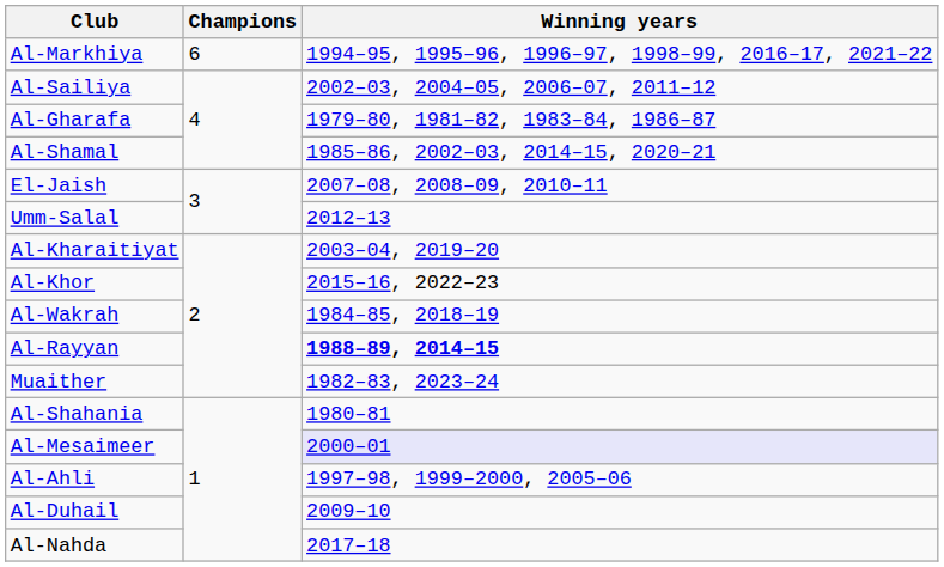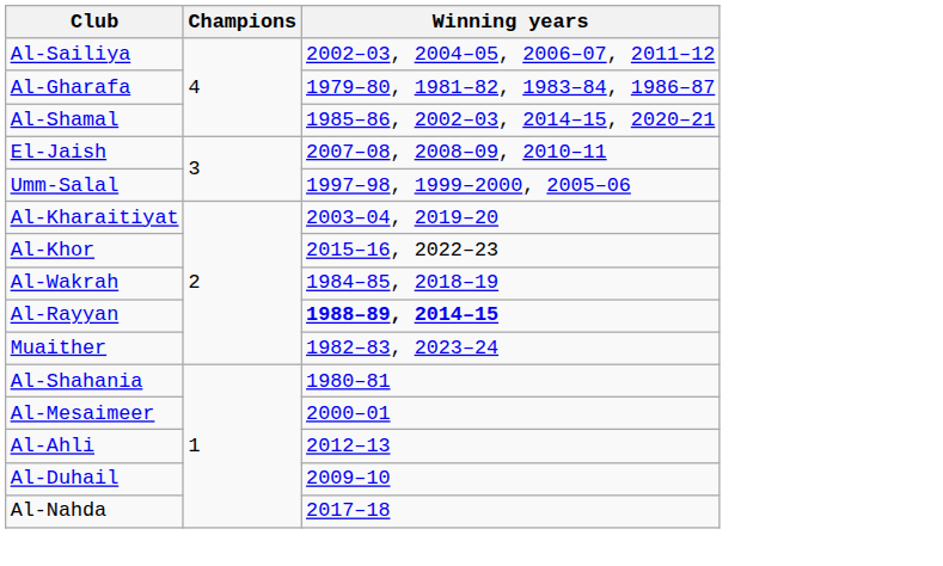- row: Al-Markhiya | 6 | 1994–95, 1995–96, 1996–97, 1998–99, 2016–17, 2021–22
Umm-Salal | Winning years: 2012–13 -> 1997–98, 1999–2000, 2005–06
Al-Mesaimeer | Winning years: lavender background -> no background
Al-Ahli | Winning years: 1997–98, 1999–2000, 2005–06 -> 2012–13
